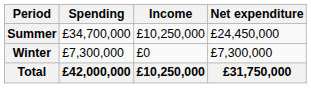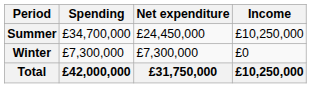columns swapped: Income <-> Net expenditure
